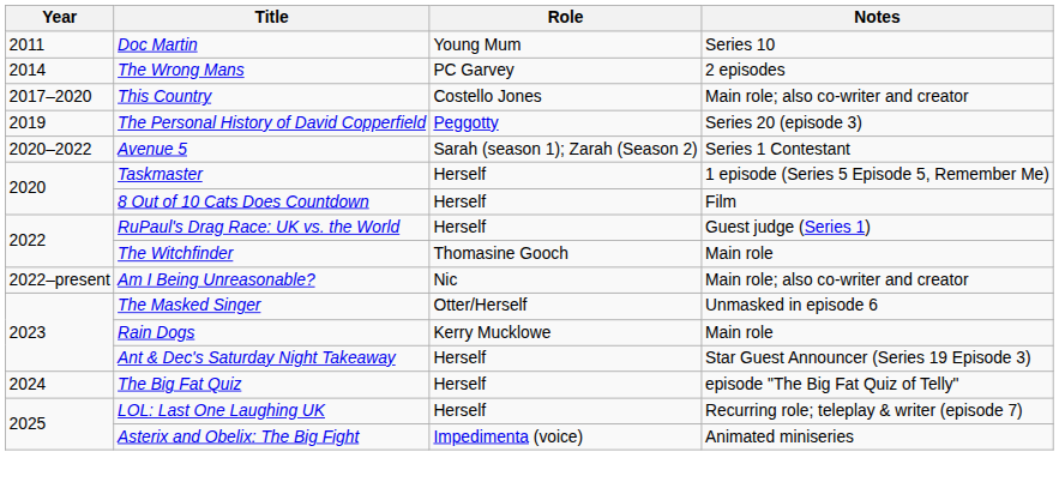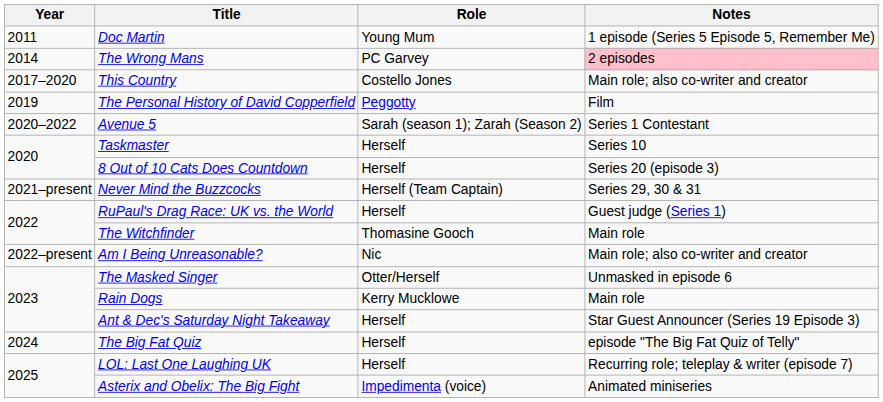Doc Martin | Notes: Series 10 -> 1 episode (Series 5 Episode 5, Remember Me)
The Wrong Mans | Notes: no background -> pink background
The Personal History of David Copperfield | Notes: Series 20 (episode 3) -> Film
Taskmaster | Notes: 1 episode (Series 5 Episode 5, Remember Me) -> Series 10
8 Out of 10 Cats Does Countdown | Notes: Film -> Series 20 (episode 3)
+ row: 2021–present | Never Mind the Buzzcocks | Herself (Team Captain) | Series 29, 30 & 31
